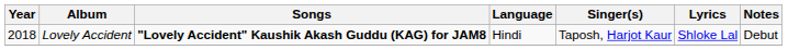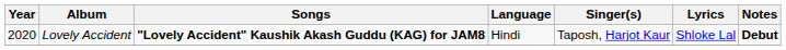Lovely Accident | Year: 2018 -> 2020
Lovely Accident | Notes: normal -> bold
